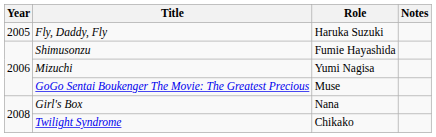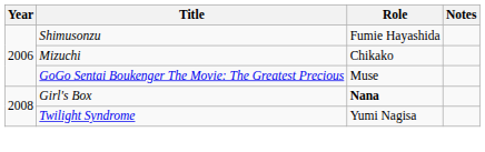- row: 2005 | Fly, Daddy, Fly | Haruka Suzuki
Mizuchi | Role: Yumi Nagisa -> Chikako
Girl's Box | Role: normal -> bold
Twilight Syndrome | Role: Chikako -> Yumi Nagisa
